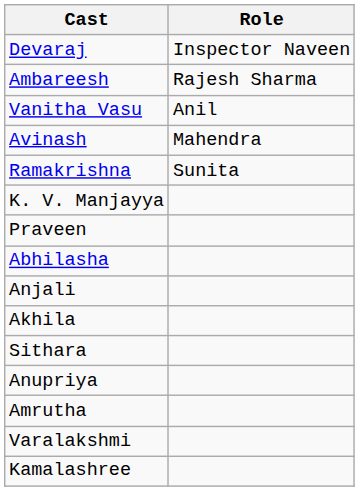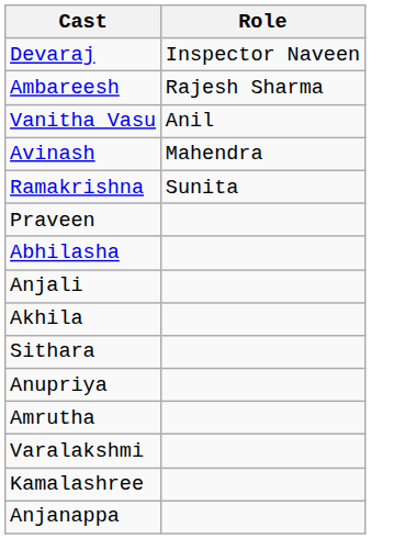- row: K. V. Manjayya
+ row: Anjanappa
